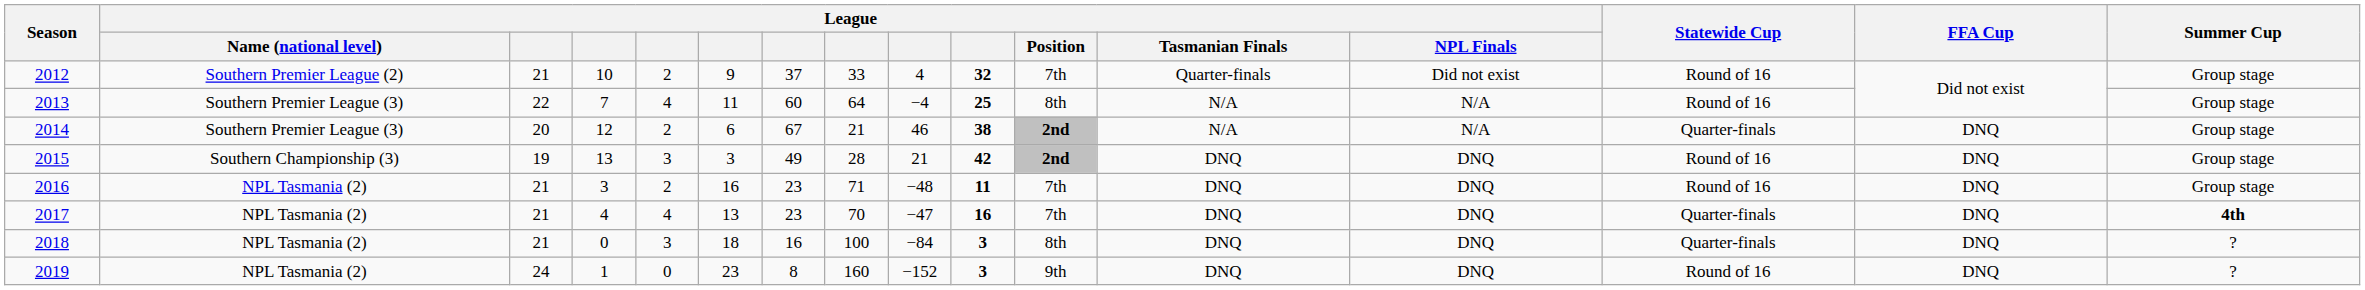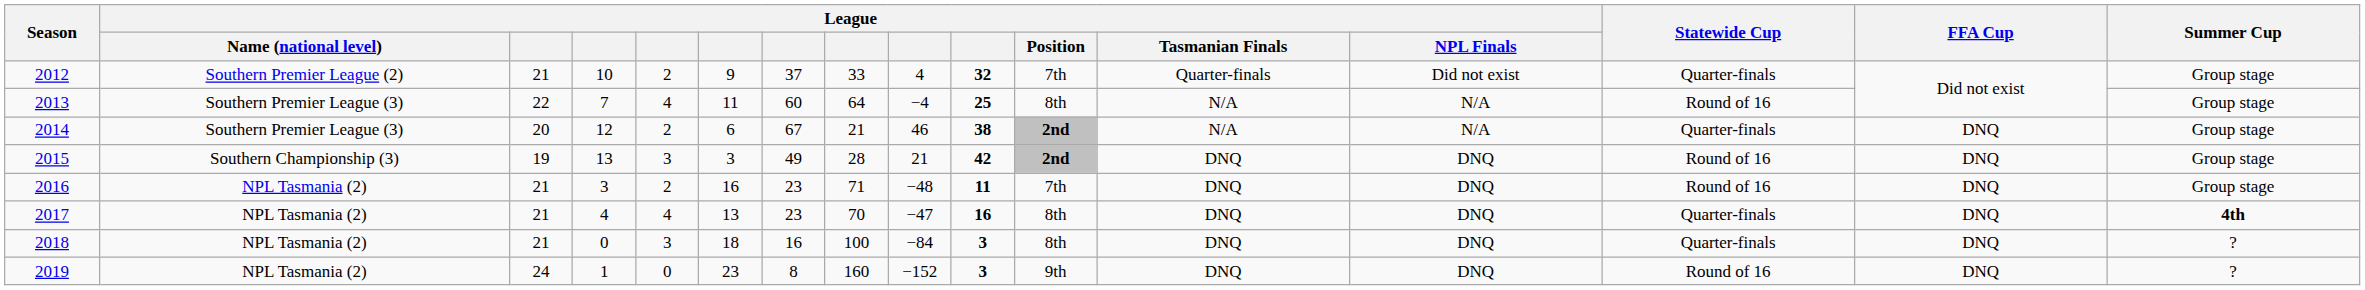2012 | Statewide Cup: Round of 16 -> Quarter-finals
2017 | League / Position: 7th -> 8th
